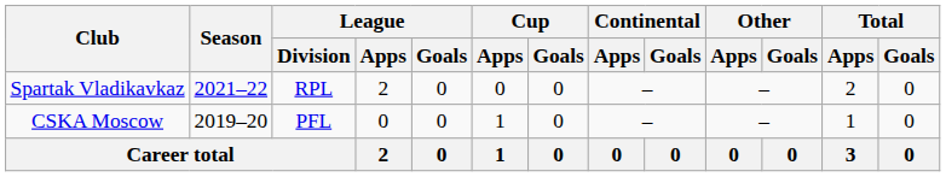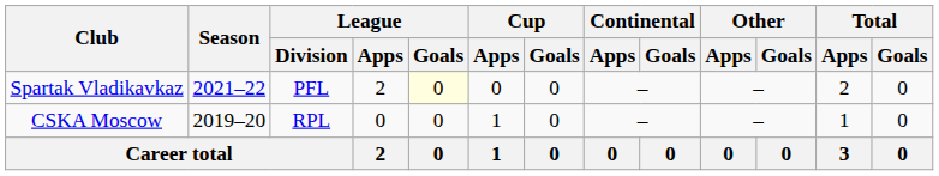Spartak Vladikavkaz | League / Division: RPL -> PFL
Spartak Vladikavkaz | League / Goals: no background -> lightyellow background
CSKA Moscow | League / Division: PFL -> RPL
